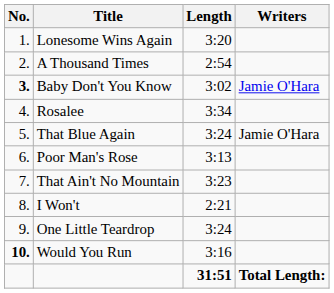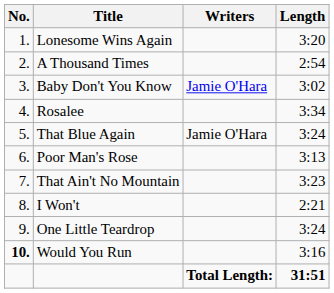columns swapped: Writers <-> Length
Baby Don't You Know | No.: bold -> normal
